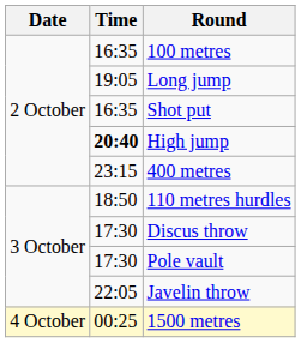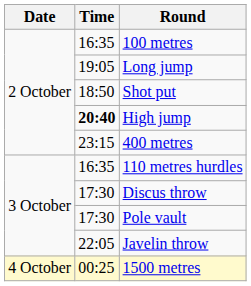Shot put | Time: 16:35 -> 18:50
110 metres hurdles | Time: 18:50 -> 16:35
